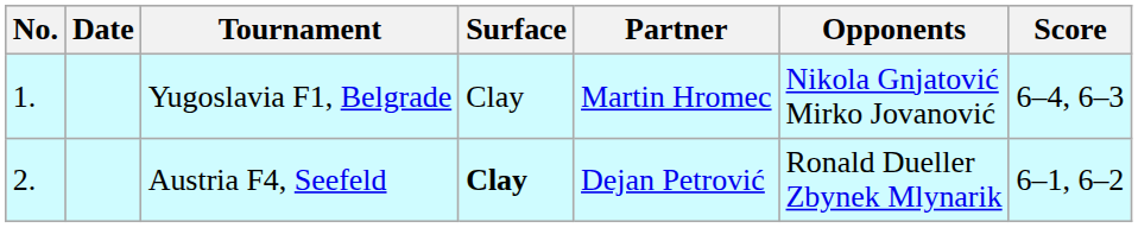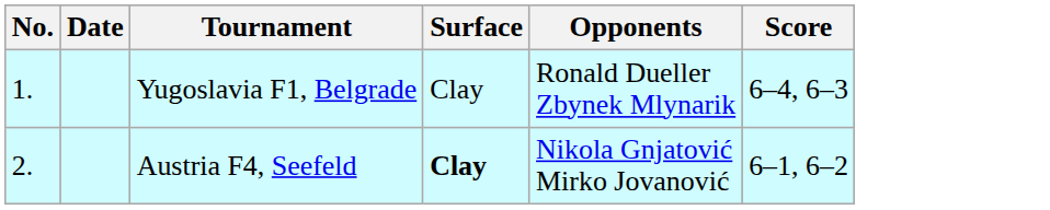- column: Partner | Martin Hromec | Dejan Petrović
Yugoslavia F1, Belgrade | Opponents: Nikola Gnjatović Mirko Jovanović -> Ronald Dueller Zbynek Mlynarik
Austria F4, Seefeld | Opponents: Ronald Dueller Zbynek Mlynarik -> Nikola Gnjatović Mirko Jovanović
